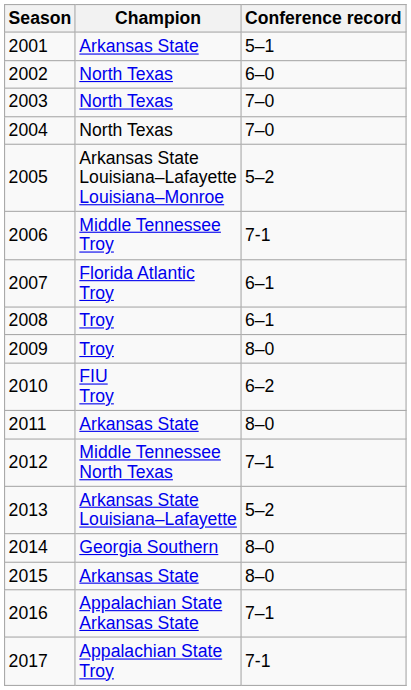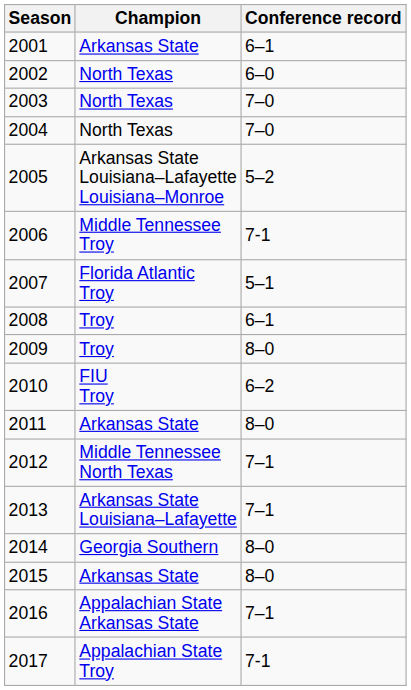2001 | Conference record: 5–1 -> 6–1
2007 | Conference record: 6–1 -> 5–1
2013 | Conference record: 5–2 -> 7–1
